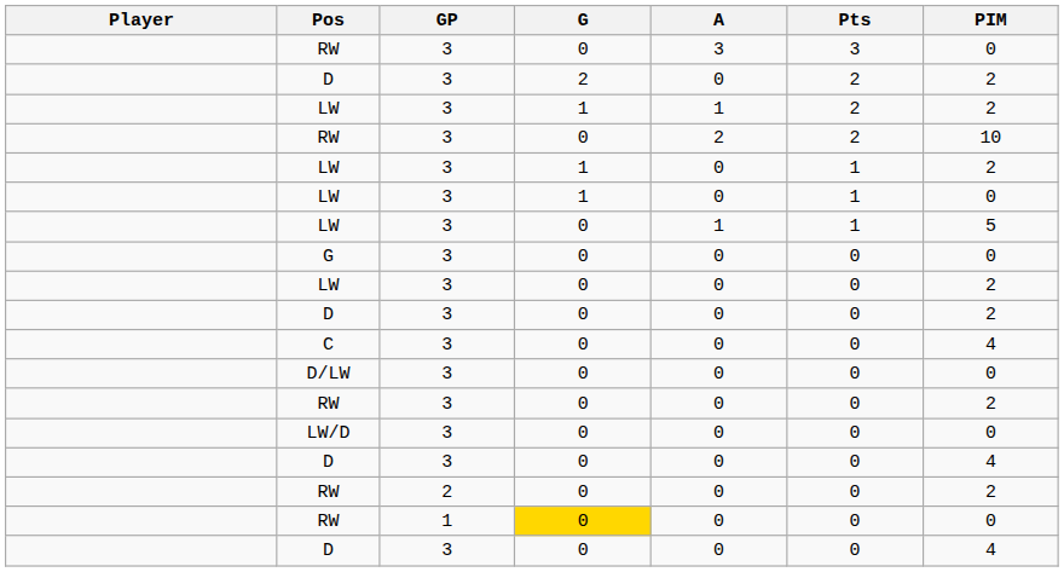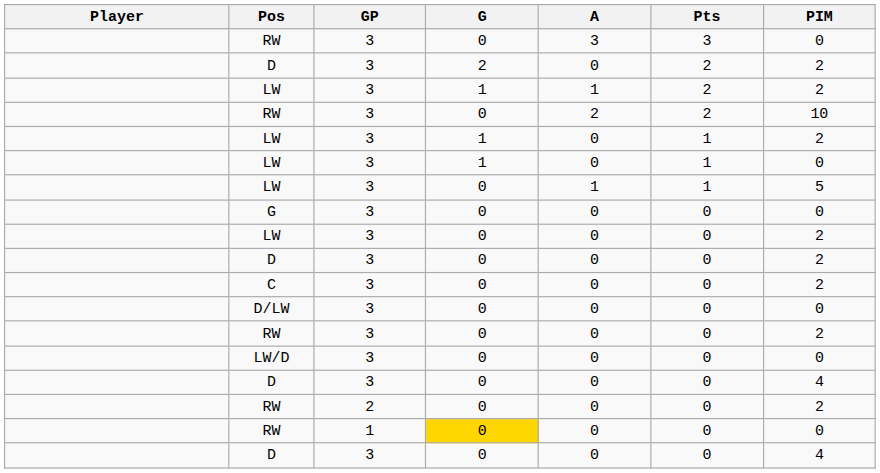C | PIM: 4 -> 2
